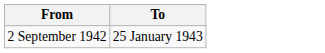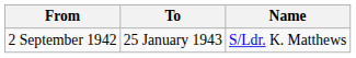+ column: Name | S/Ldr. K. Matthews
